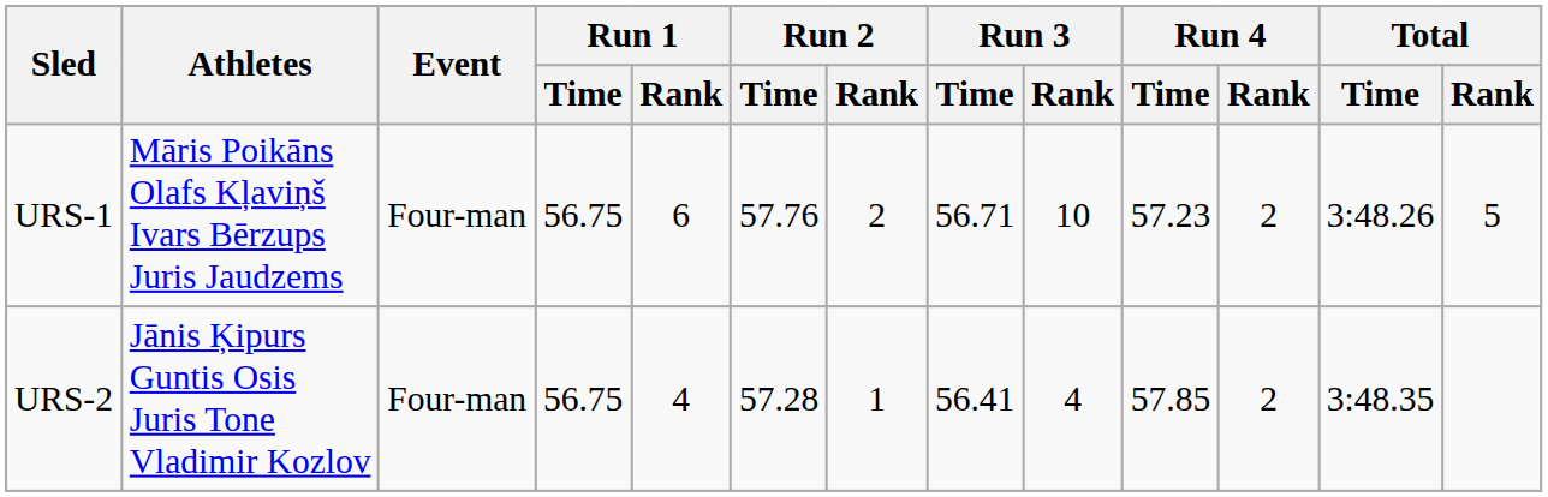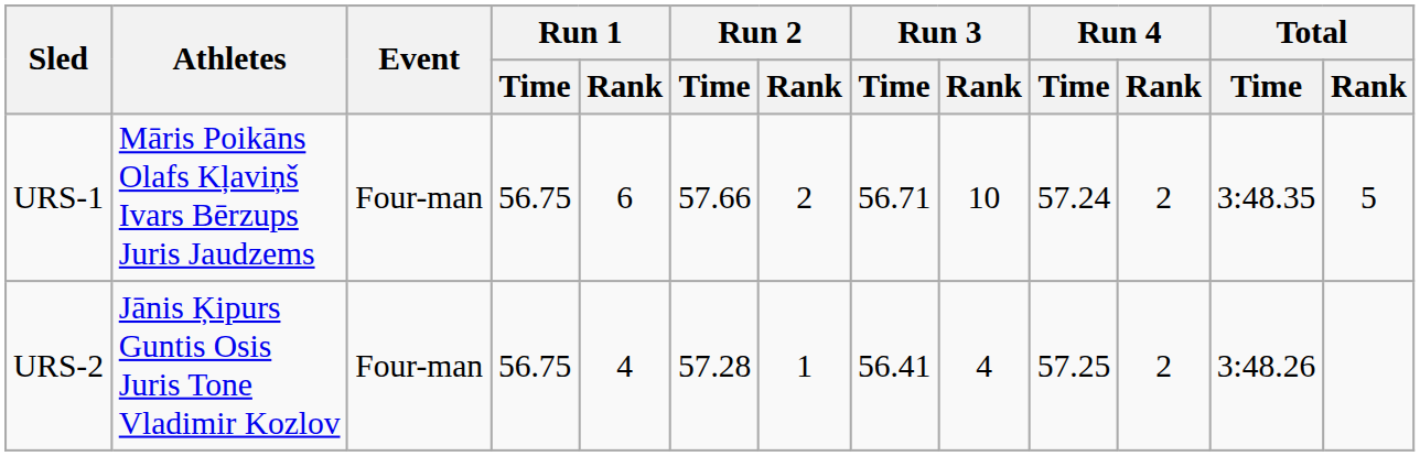URS-1 | Run 2 / Time: 57.76 -> 57.66
URS-1 | Run 4 / Time: 57.23 -> 57.24
URS-1 | Total / Time: 3:48.26 -> 3:48.35
URS-2 | Run 4 / Time: 57.85 -> 57.25
URS-2 | Total / Time: 3:48.35 -> 3:48.26
